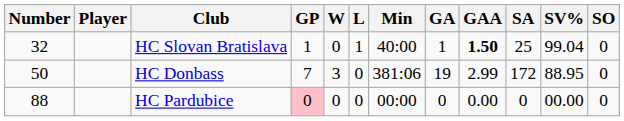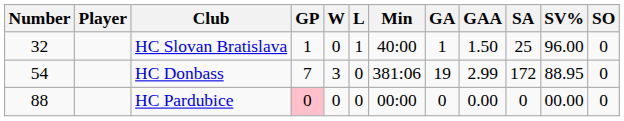HC Slovan Bratislava | GAA: bold -> normal
HC Slovan Bratislava | SV%: 99.04 -> 96.00
HC Donbass | Number: 50 -> 54
